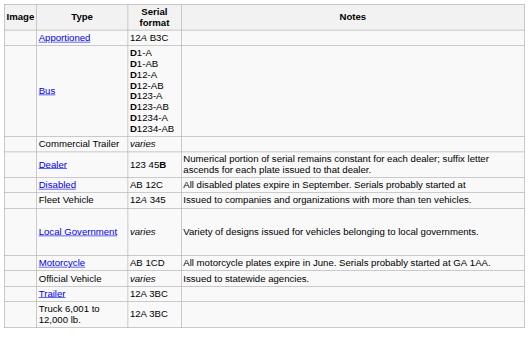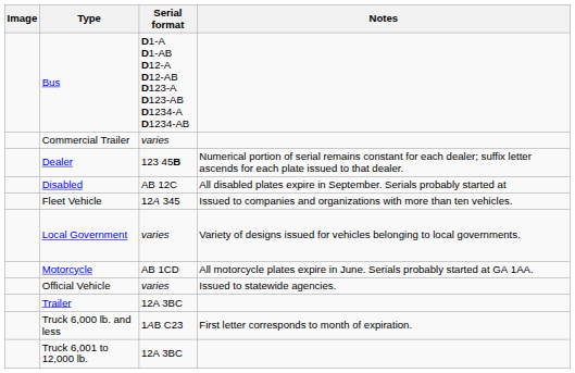- row: Apportioned | 12A B3C
+ row: Truck 6,000 lb. and less | 1AB C23 | First letter corresponds to month of expiration.
